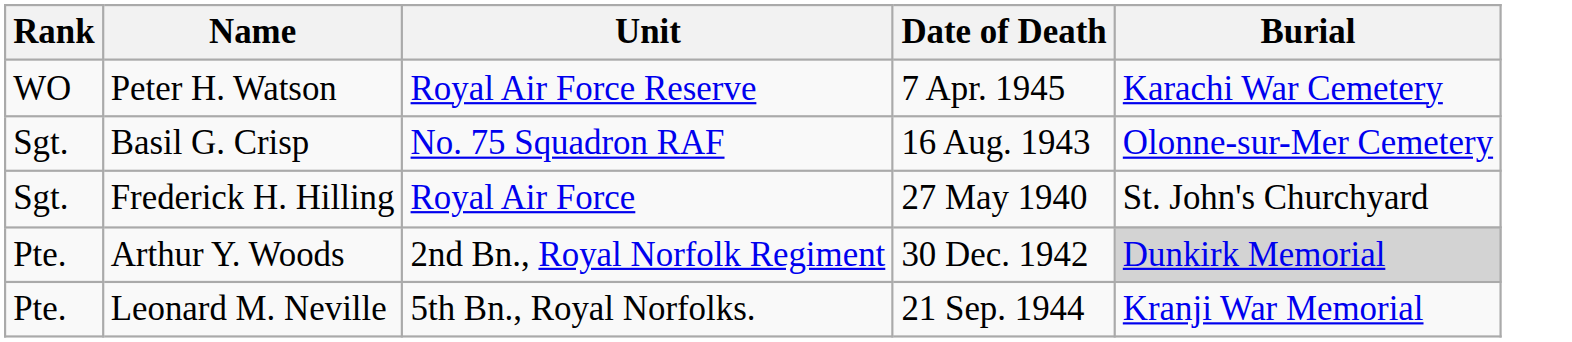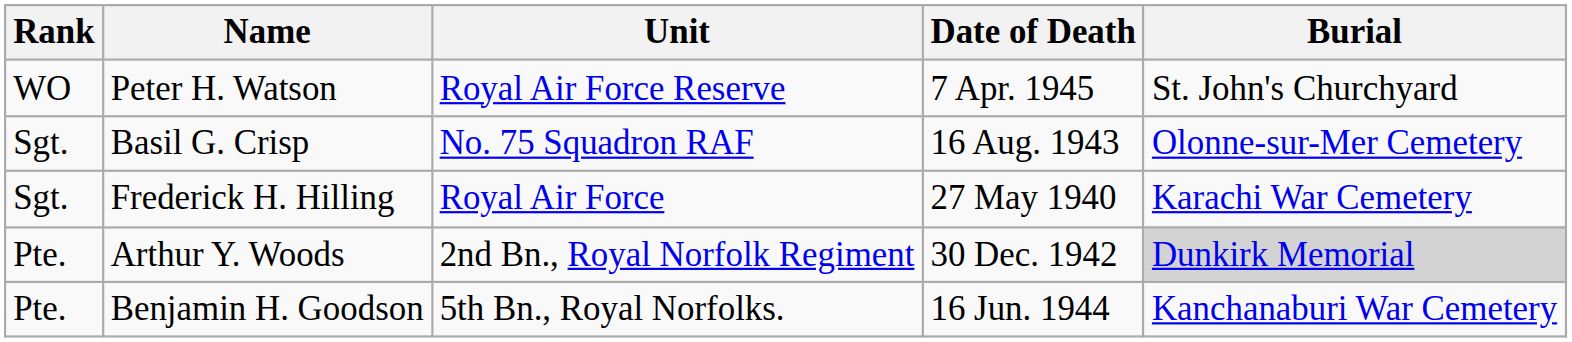Peter H. Watson | Burial: Karachi War Cemetery -> St. John's Churchyard
Frederick H. Hilling | Burial: St. John's Churchyard -> Karachi War Cemetery
+ row: Pte. | Benjamin H. Goodson | 5th Bn., Royal Norfolks. | 16 Jun. 1944 | Kanchanaburi War Cemetery
- row: Pte. | Leonard M. Neville | 5th Bn., Royal Norfolks. | 21 Sep. 1944 | Kranji War Memorial
